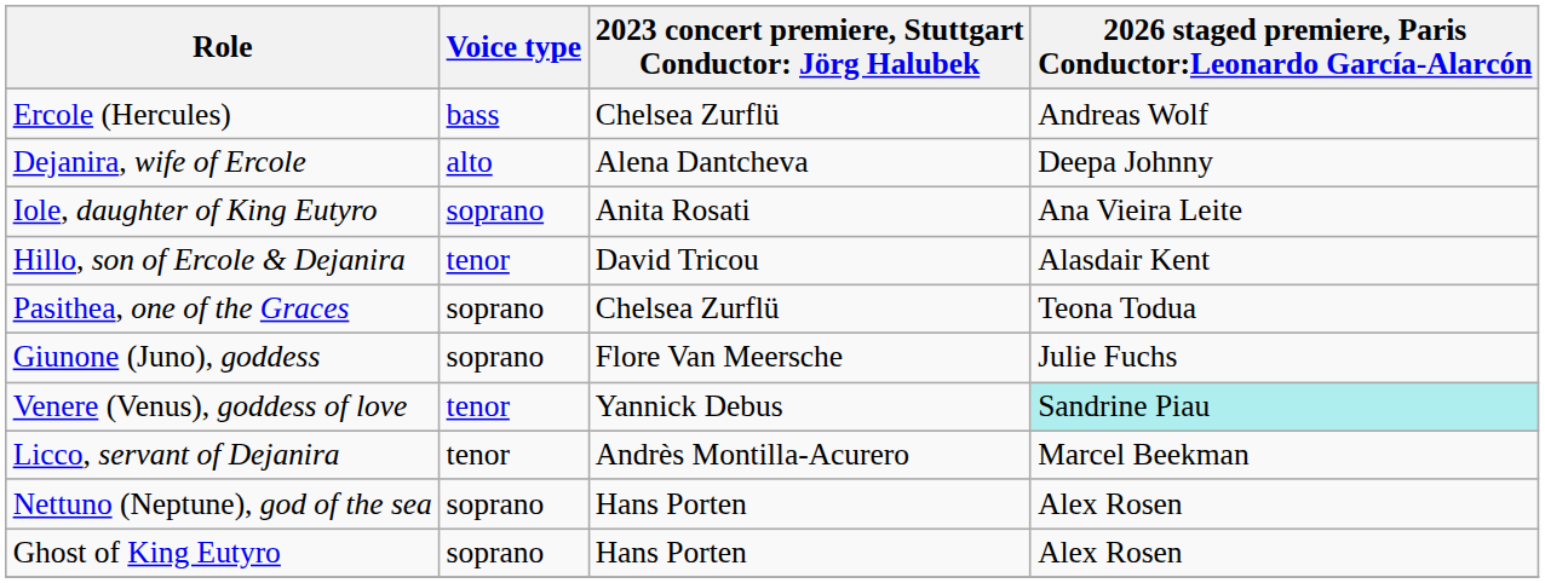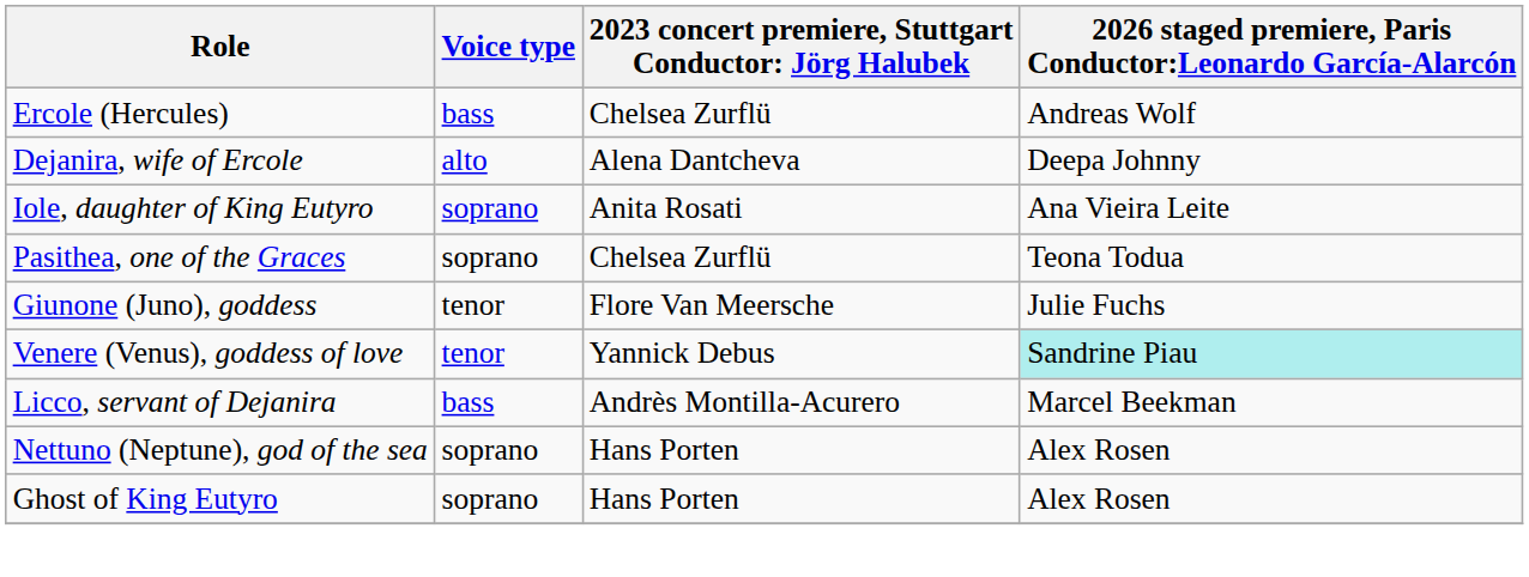- row: Hillo, son of Ercole & Dejanira | tenor | David Tricou | Alasdair Kent
Giunone (Juno), goddess | Voice type: soprano -> tenor
Licco, servant of Dejanira | Voice type: tenor -> bass
